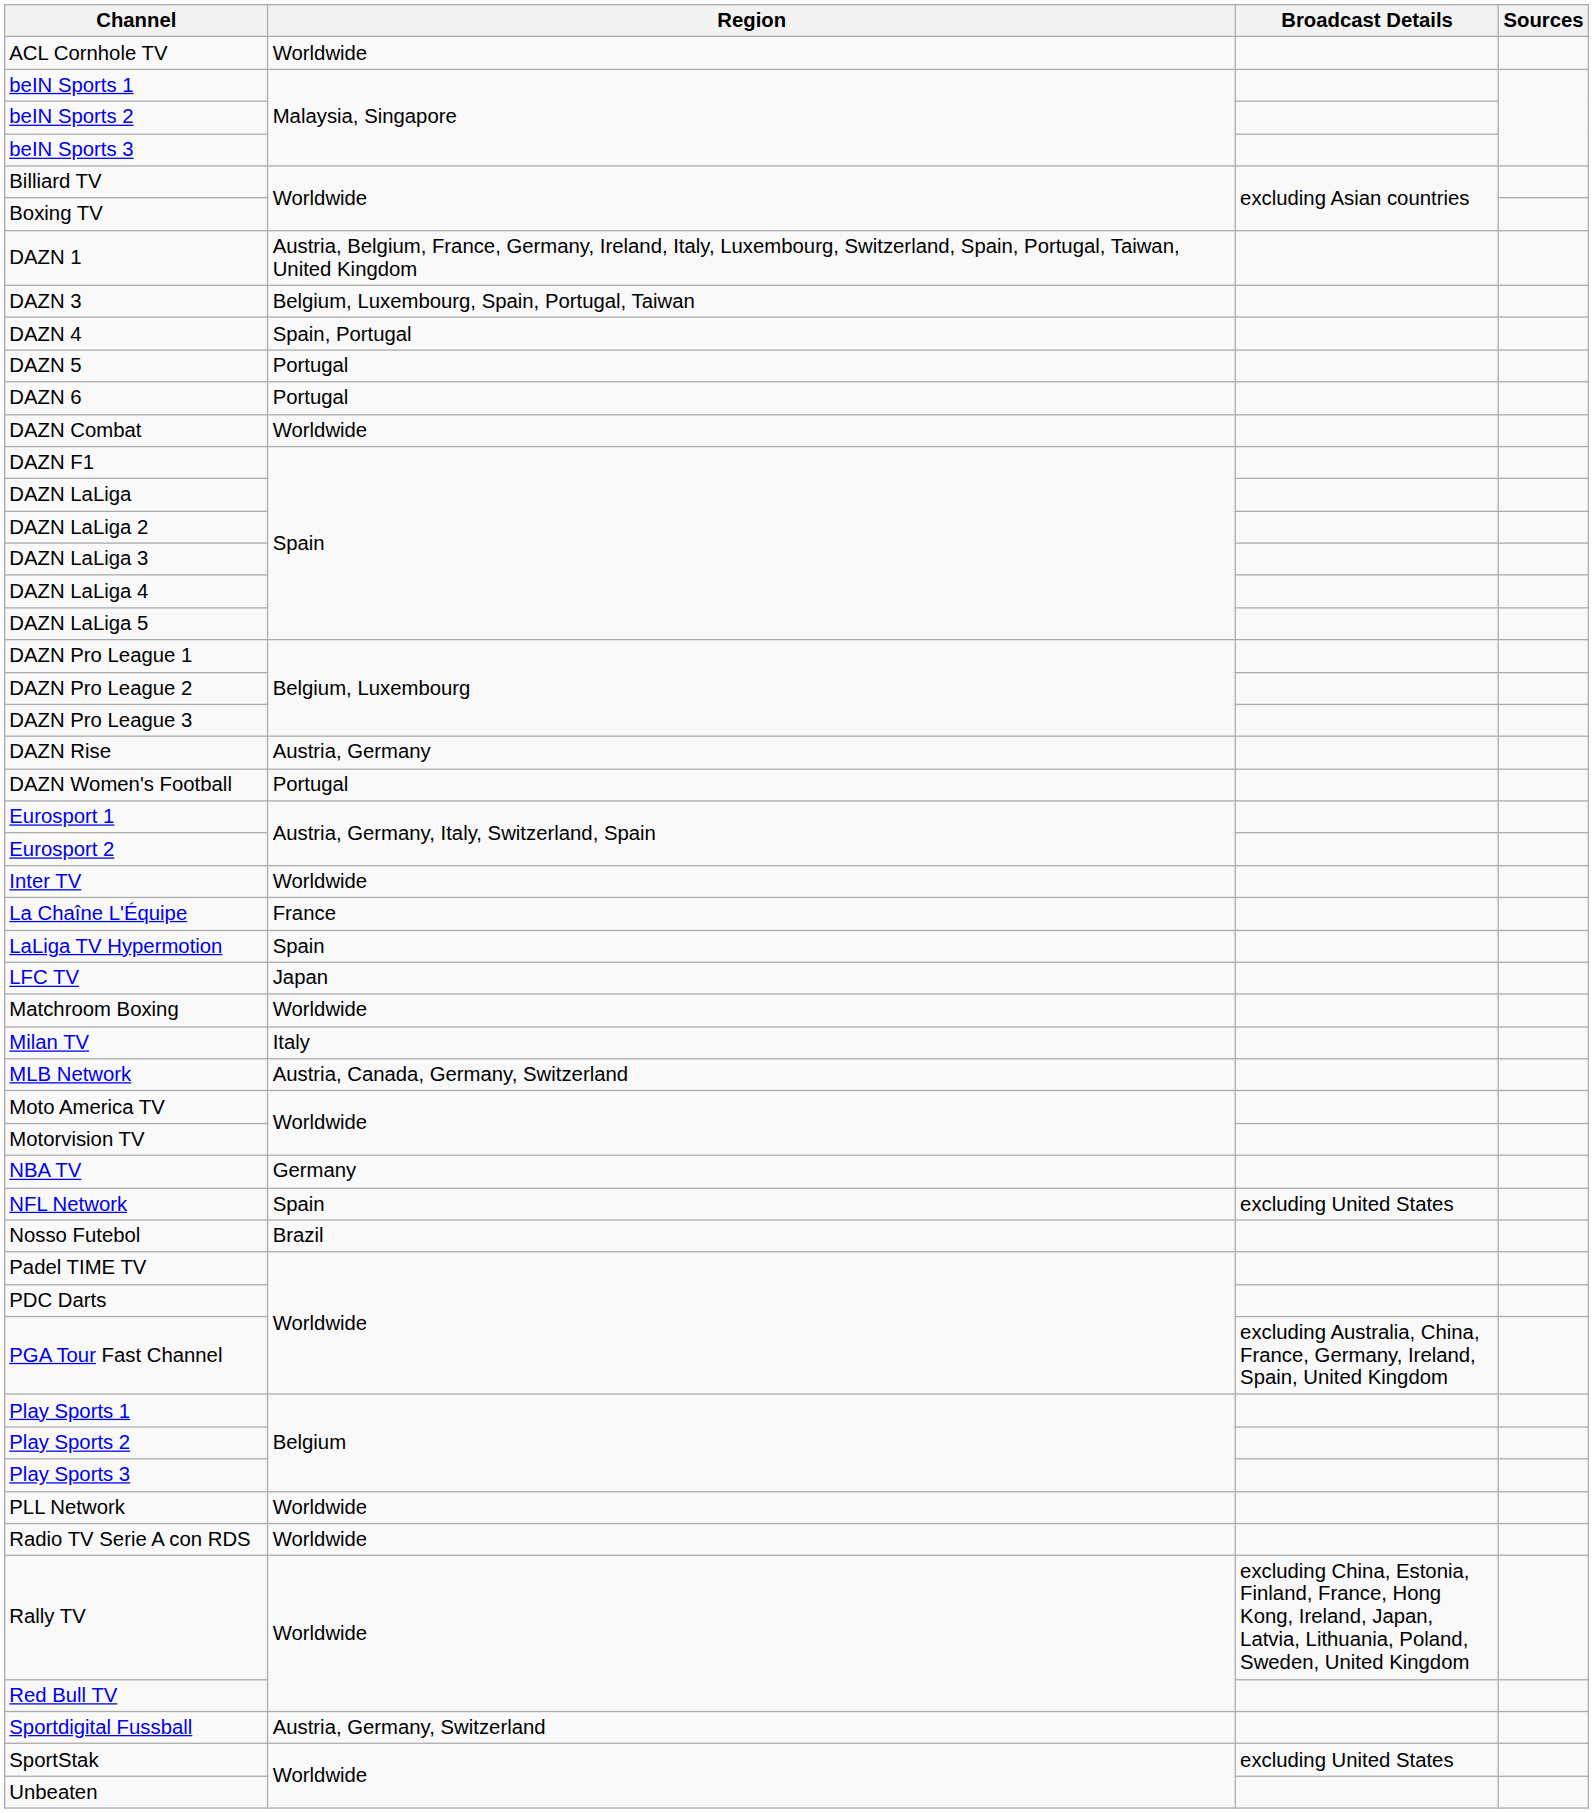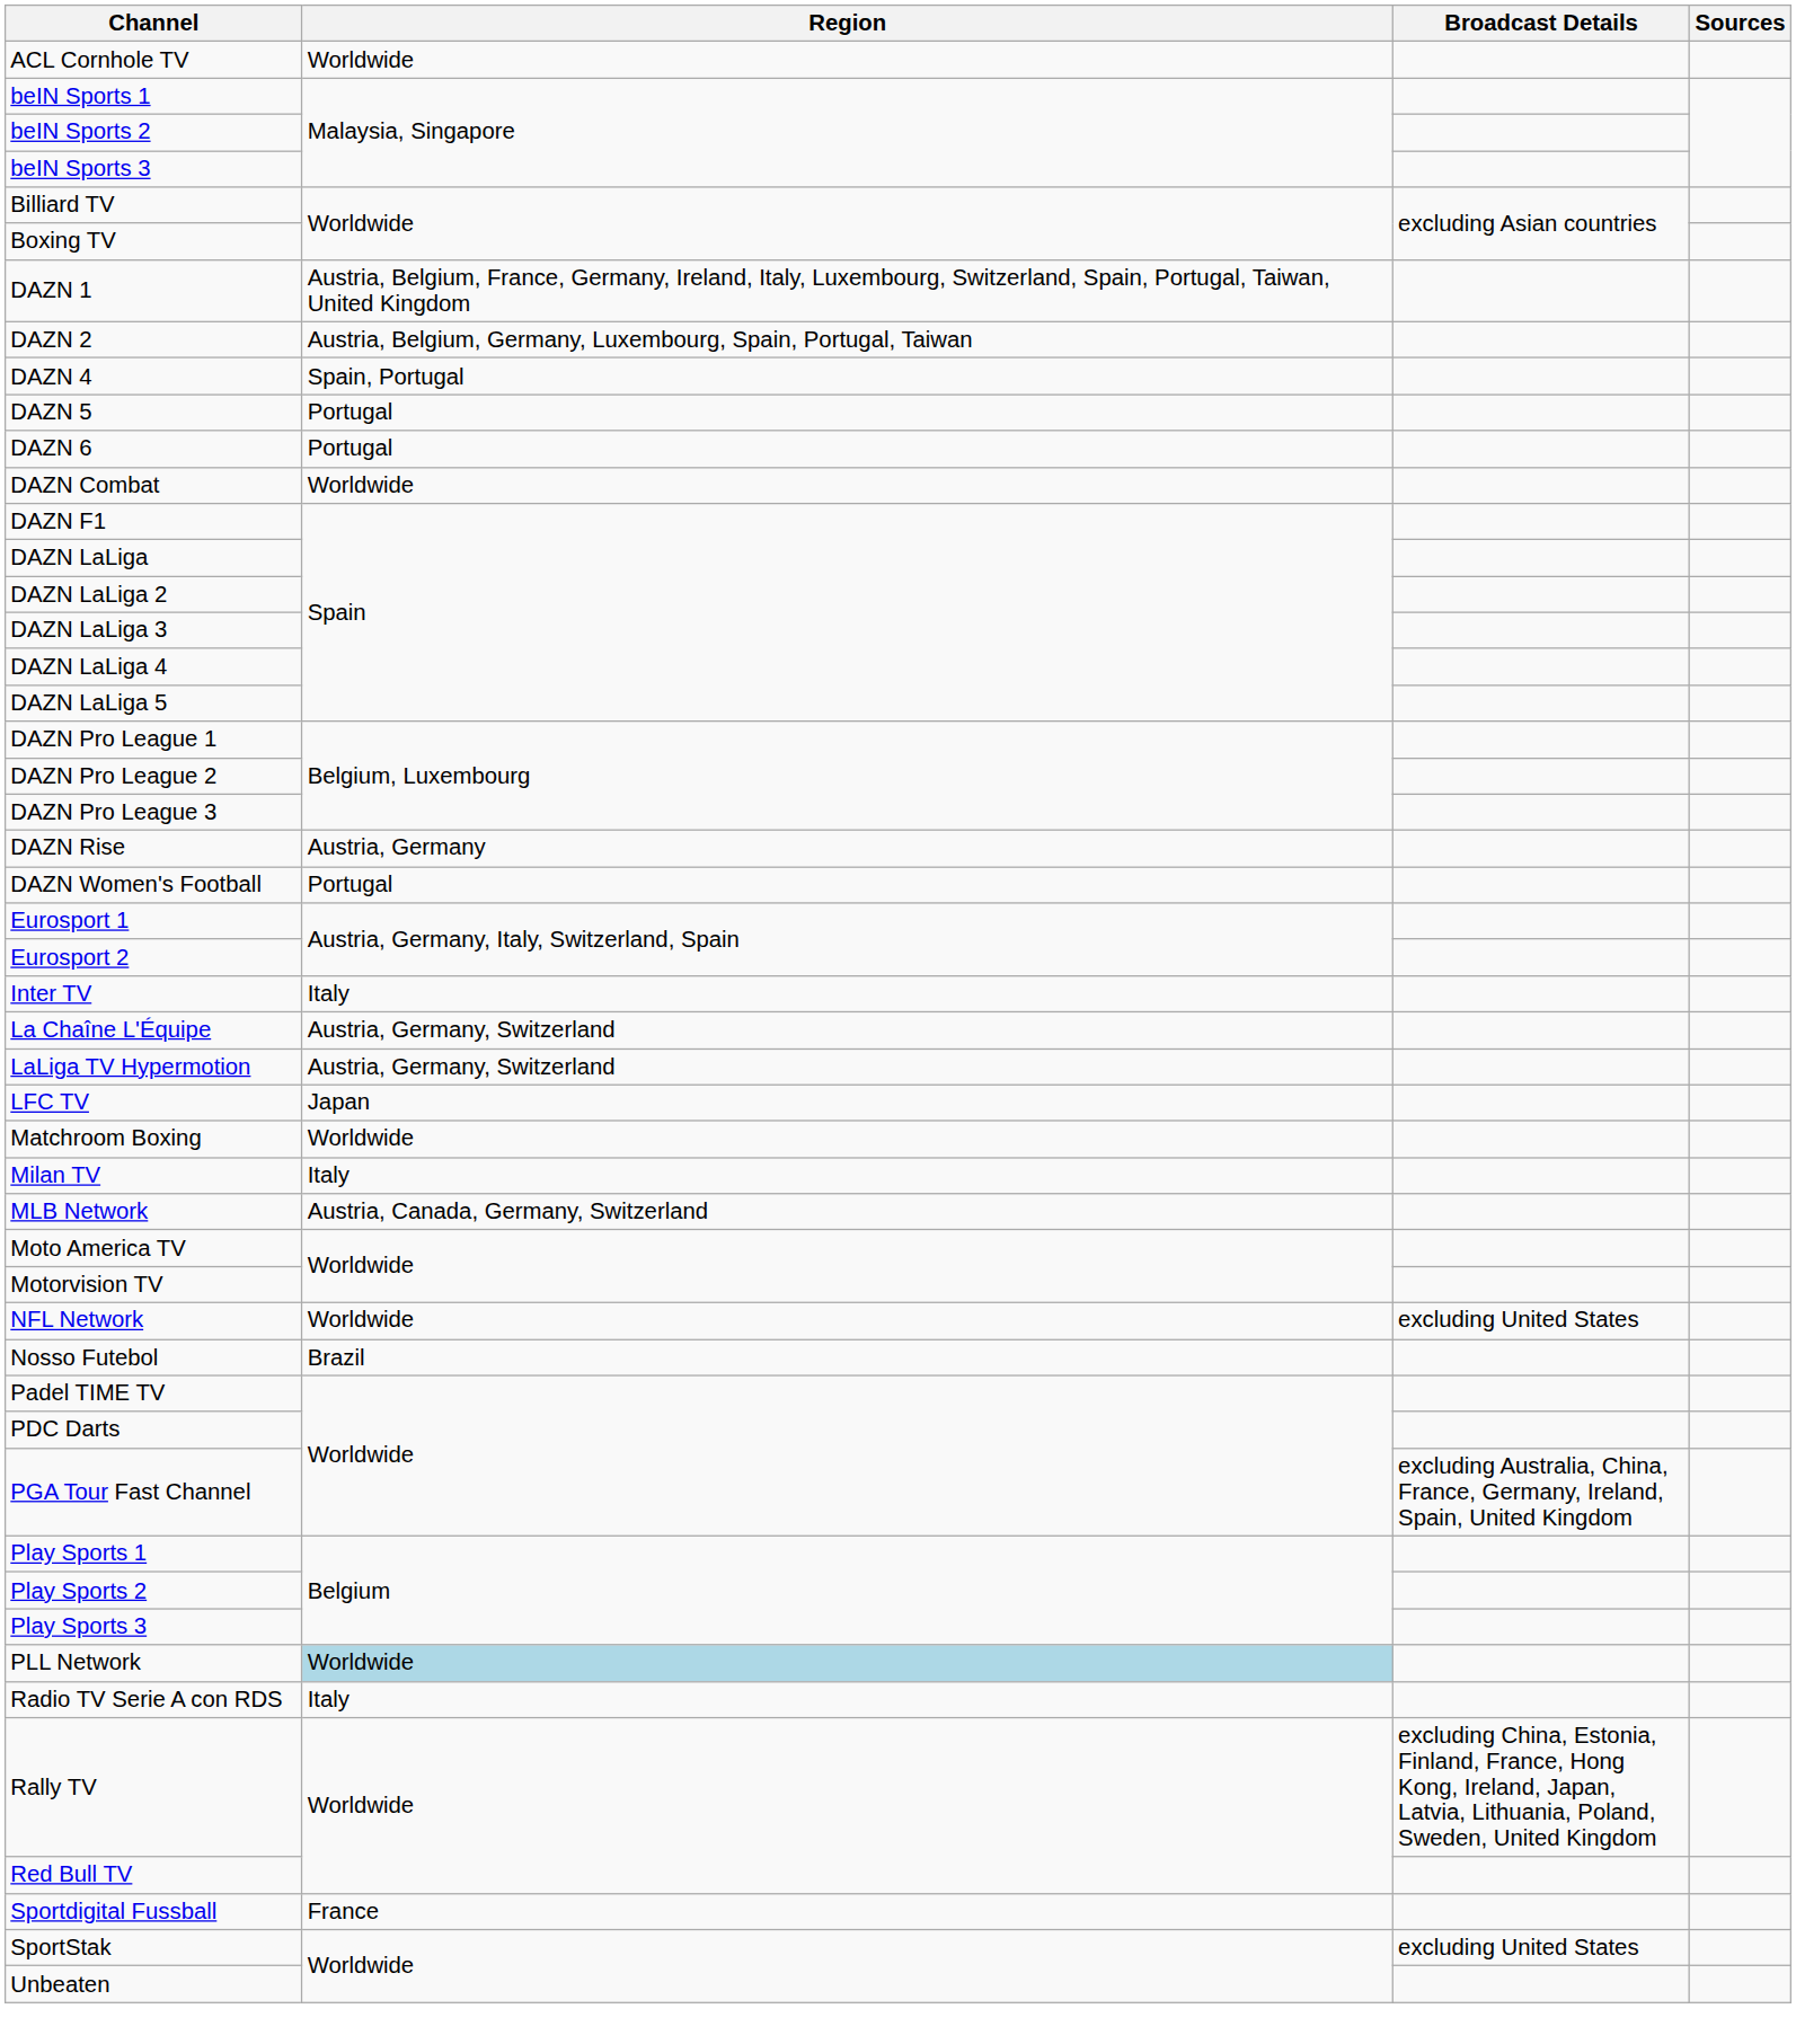+ row: DAZN 2 | Austria, Belgium, Germany, Luxembourg, Spain, Portugal, Taiwan
- row: DAZN 3 | Belgium, Luxembourg, Spain, Portugal, Taiwan
Inter TV | Region: Worldwide -> Italy
La Chaîne L'Équipe | Region: France -> Austria, Germany, Switzerland
LaLiga TV Hypermotion | Region: Spain -> Austria, Germany, Switzerland
- row: NBA TV | Germany
NFL Network | Region: Spain -> Worldwide
PLL Network | Region: no background -> lightblue background
Radio TV Serie A con RDS | Region: Worldwide -> Italy
Sportdigital Fussball | Region: Austria, Germany, Switzerland -> France
